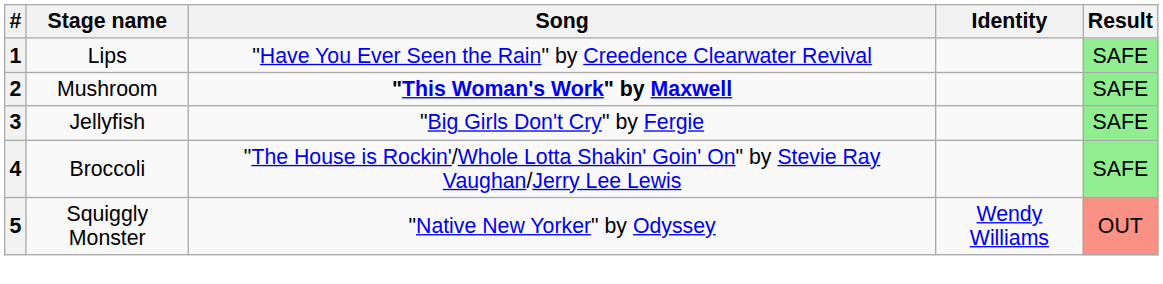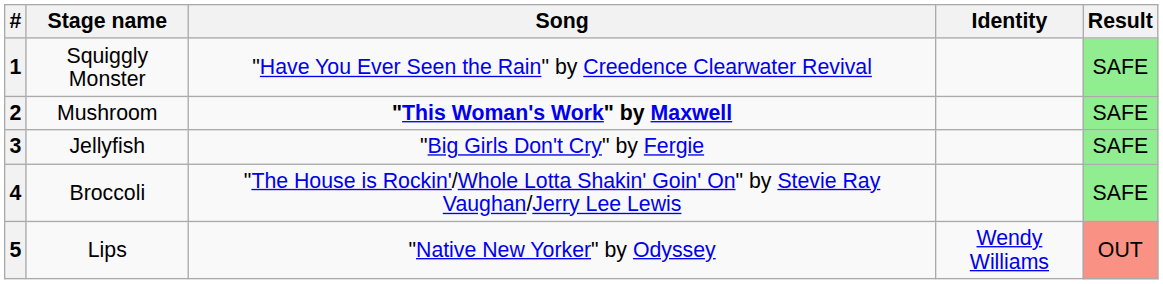1 | Stage name: Lips -> Squiggly Monster
5 | Stage name: Squiggly Monster -> Lips
